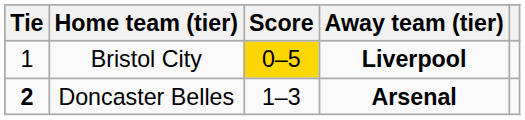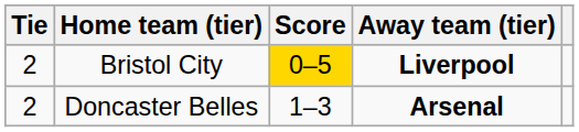Bristol City | Tie: 1 -> 2
Doncaster Belles | Tie: bold -> normal
